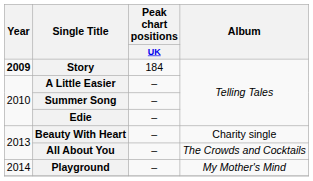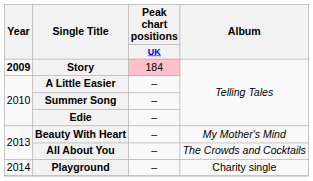Story | Peak chart positions / UK: no background -> pink background
Beauty With Heart | Album: Charity single -> My Mother's Mind
Playground | Album: My Mother's Mind -> Charity single
